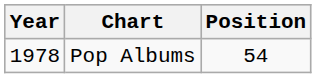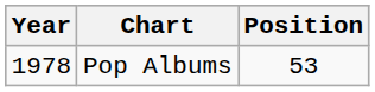Pop Albums | Position: 54 -> 53
